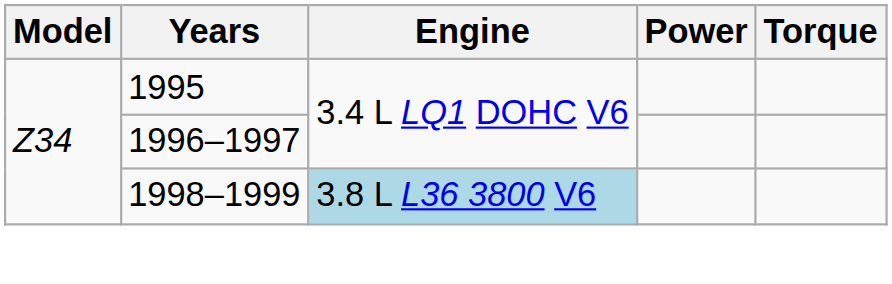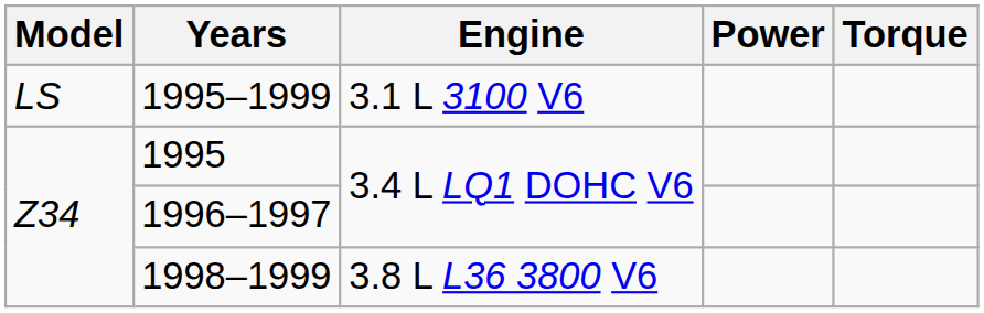+ row: LS | 1995–1999 | 3.1 L 3100 V6
1998–1999 | Engine: lightblue background -> no background
